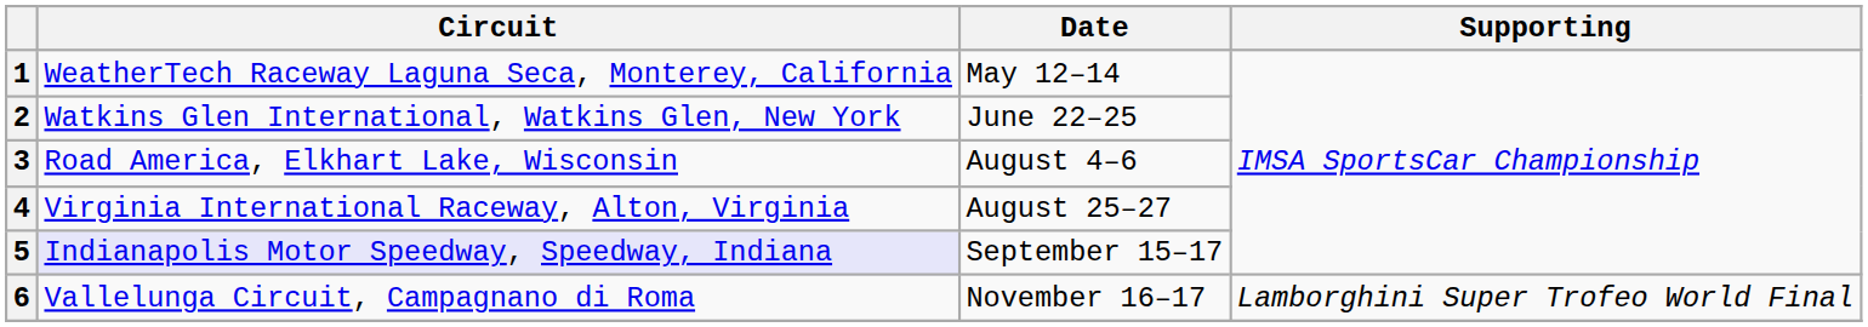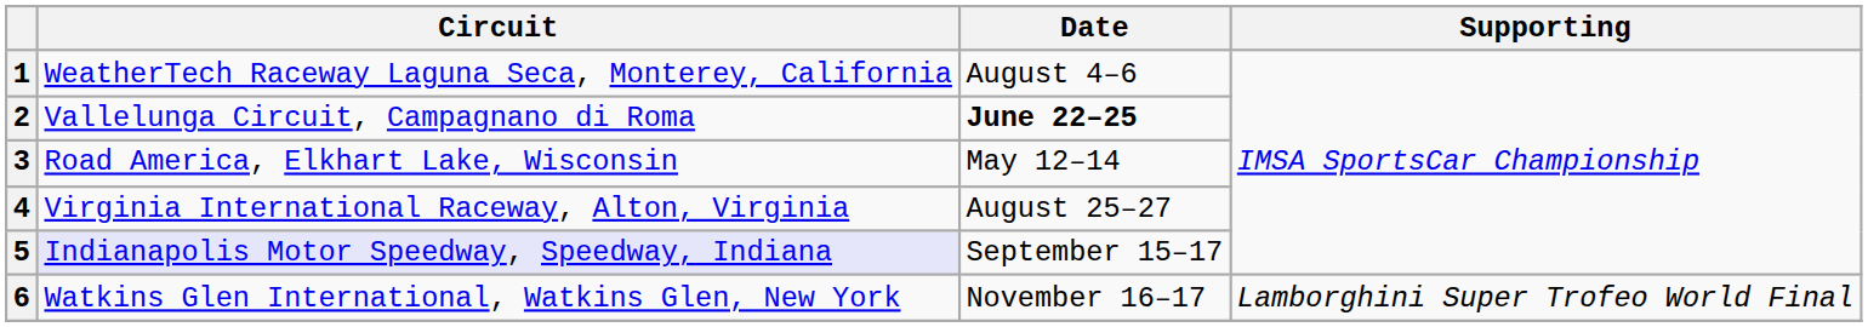1 | Date: May 12–14 -> August 4–6
2 | Circuit: Watkins Glen International, Watkins Glen, New York -> Vallelunga Circuit, Campagnano di Roma
2 | Date: normal -> bold
3 | Date: August 4–6 -> May 12–14
6 | Circuit: Vallelunga Circuit, Campagnano di Roma -> Watkins Glen International, Watkins Glen, New York
